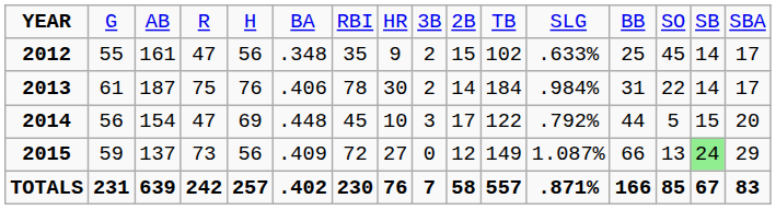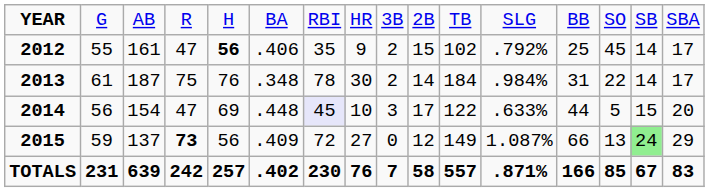2012 | column 5: normal -> bold
2012 | column 6: .348 -> .406
2012 | column 12: .633% -> .792%
2013 | column 6: .406 -> .348
2014 | column 7: no background -> lavender background
2014 | column 12: .792% -> .633%
2015 | column 4: normal -> bold
